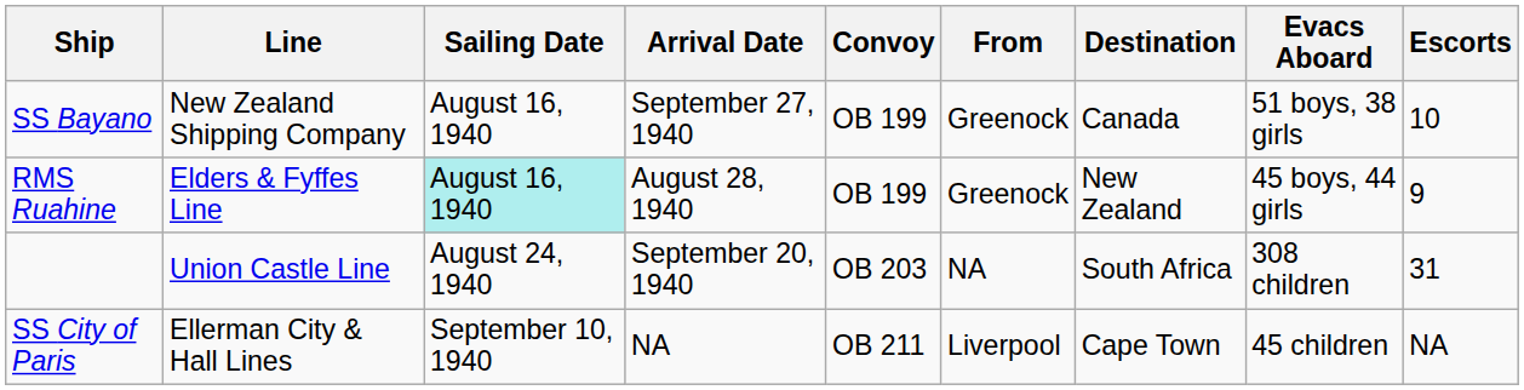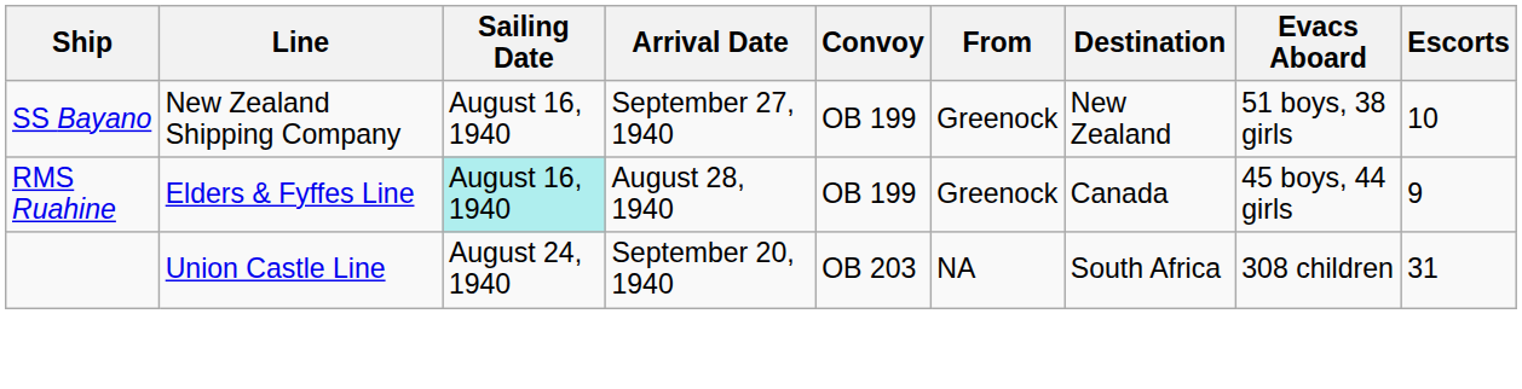SS Bayano | Destination: Canada -> New Zealand
RMS Ruahine | Destination: New Zealand -> Canada
- row: SS City of Paris | Ellerman City & Hall Lines | September 10, 1940 | NA | OB 211 | Liverpool | Cape Town | 45 children | NA
